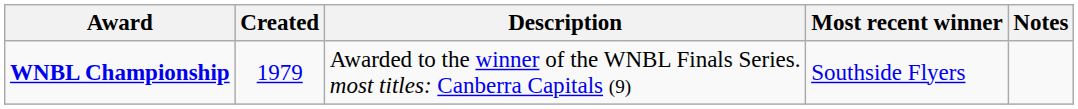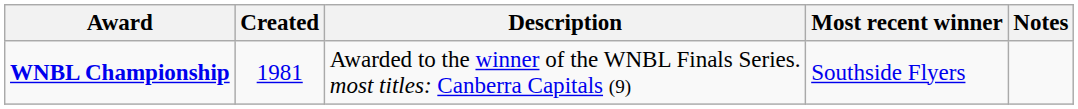WNBL Championship | Created: 1979 -> 1981
